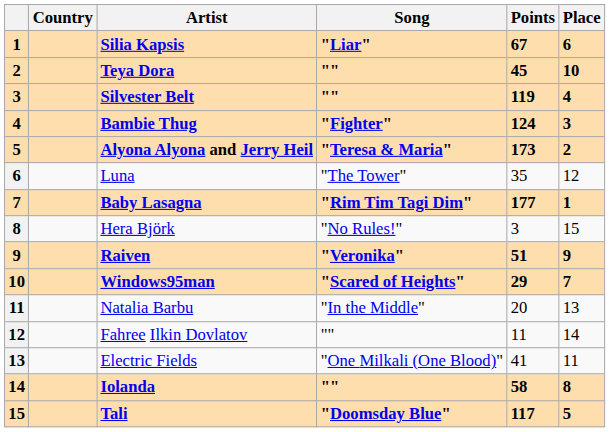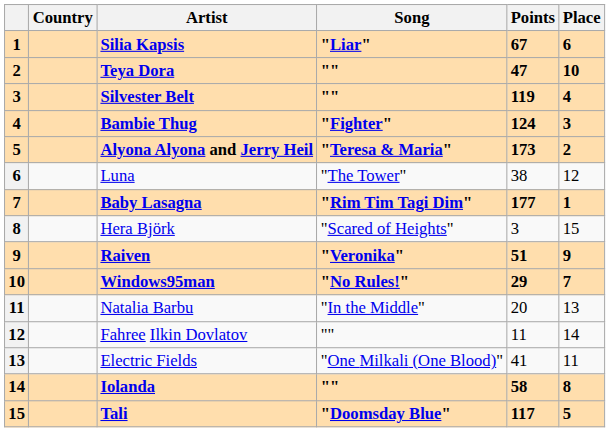Teya Dora | Points: 45 -> 47
Luna | Points: 35 -> 38
Hera Björk | Song: "No Rules!" -> "Scared of Heights"
Windows95man | Song: "Scared of Heights" -> "No Rules!"
